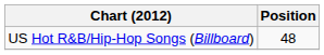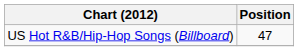US Hot R&B/Hip-Hop Songs (Billboard) | Position: 48 -> 47
